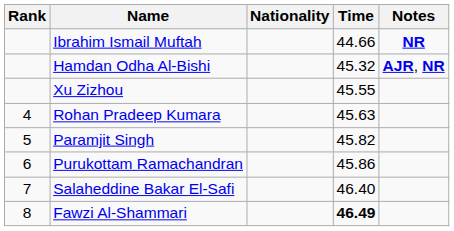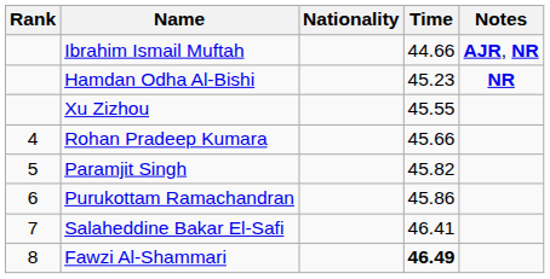Ibrahim Ismail Muftah | Notes: NR -> AJR, NR
Hamdan Odha Al-Bishi | Time: 45.32 -> 45.23
Hamdan Odha Al-Bishi | Notes: AJR, NR -> NR
Rohan Pradeep Kumara | Time: 45.63 -> 45.66
Salaheddine Bakar El-Safi | Time: 46.40 -> 46.41
